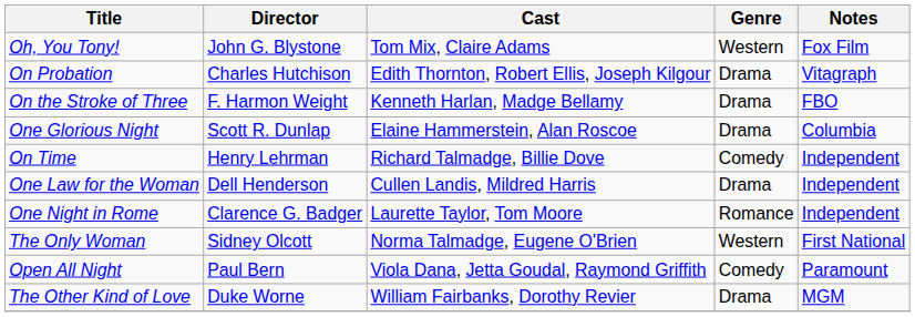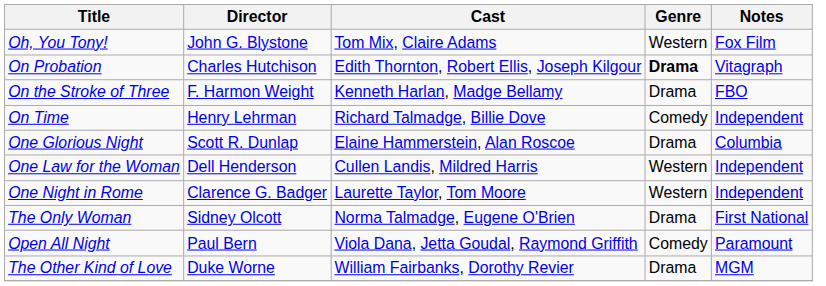On Probation | Genre: normal -> bold
rows swapped: On Time <-> One Glorious Night
One Law for the Woman | Genre: Drama -> Western
One Night in Rome | Genre: Romance -> Western
The Only Woman | Genre: Western -> Drama
